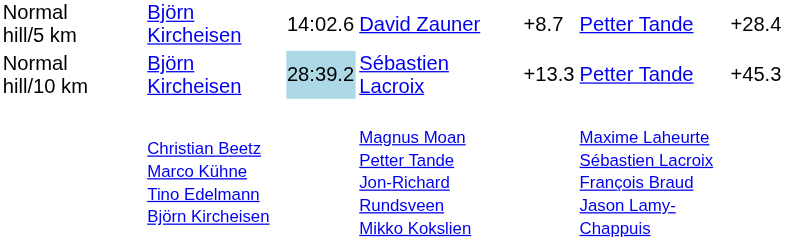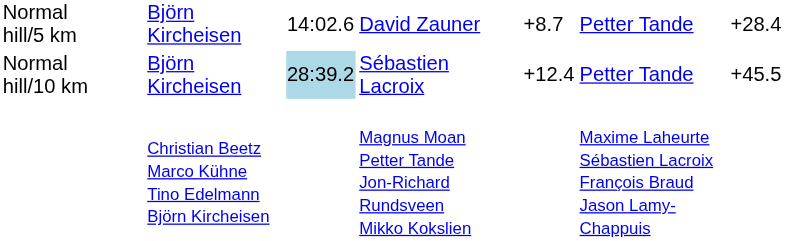Normal hill/10 km | column 5: +13.3 -> +12.4
Normal hill/10 km | column 7: +45.3 -> +45.5
